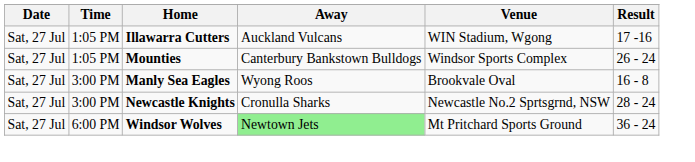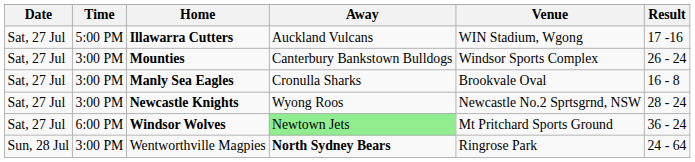Illawarra Cutters | Time: 1:05 PM -> 5:00 PM
Mounties | Time: 1:05 PM -> 3:00 PM
Manly Sea Eagles | Away: Wyong Roos -> Cronulla Sharks
Newcastle Knights | Away: Cronulla Sharks -> Wyong Roos
+ row: Sun, 28 Jul | 3:00 PM | Wentworthville Magpies | North Sydney Bears | Ringrose Park | 24 - 64
